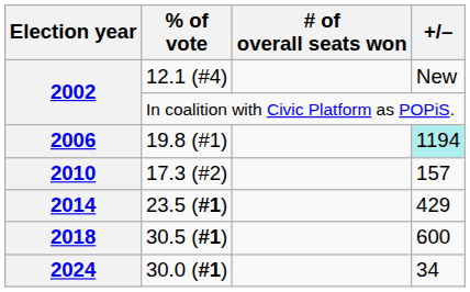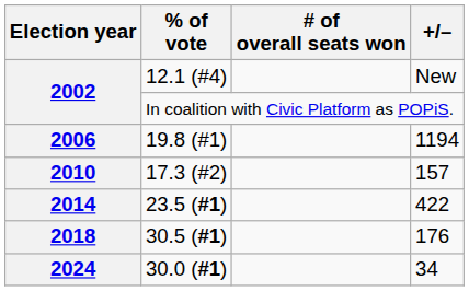19.8 (#1) | +/–: paleturquoise background -> no background
23.5 (#1) | +/–: 429 -> 422
30.5 (#1) | +/–: 600 -> 176
